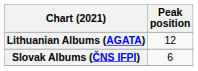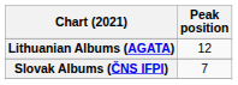Slovak Albums (ČNS IFPI) | Peak position: 6 -> 7
